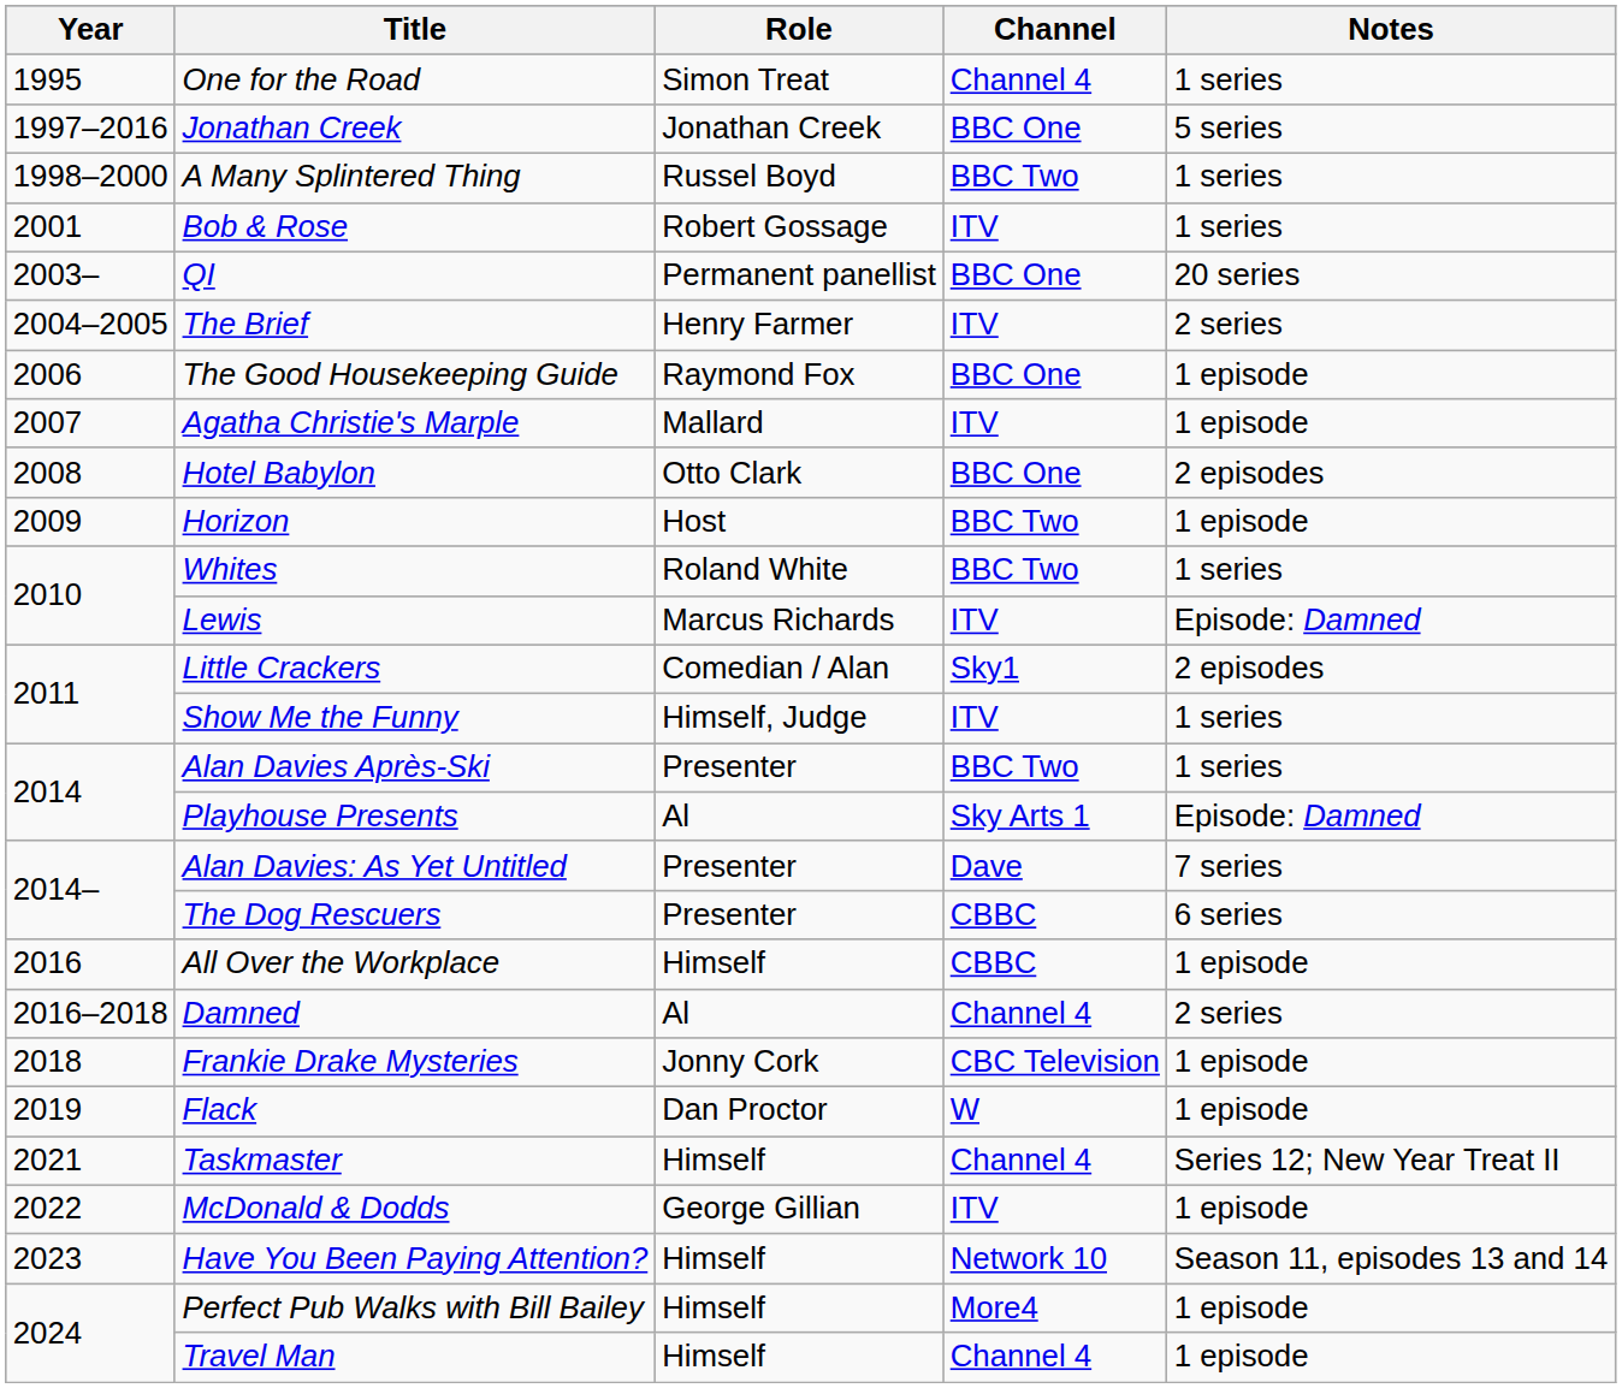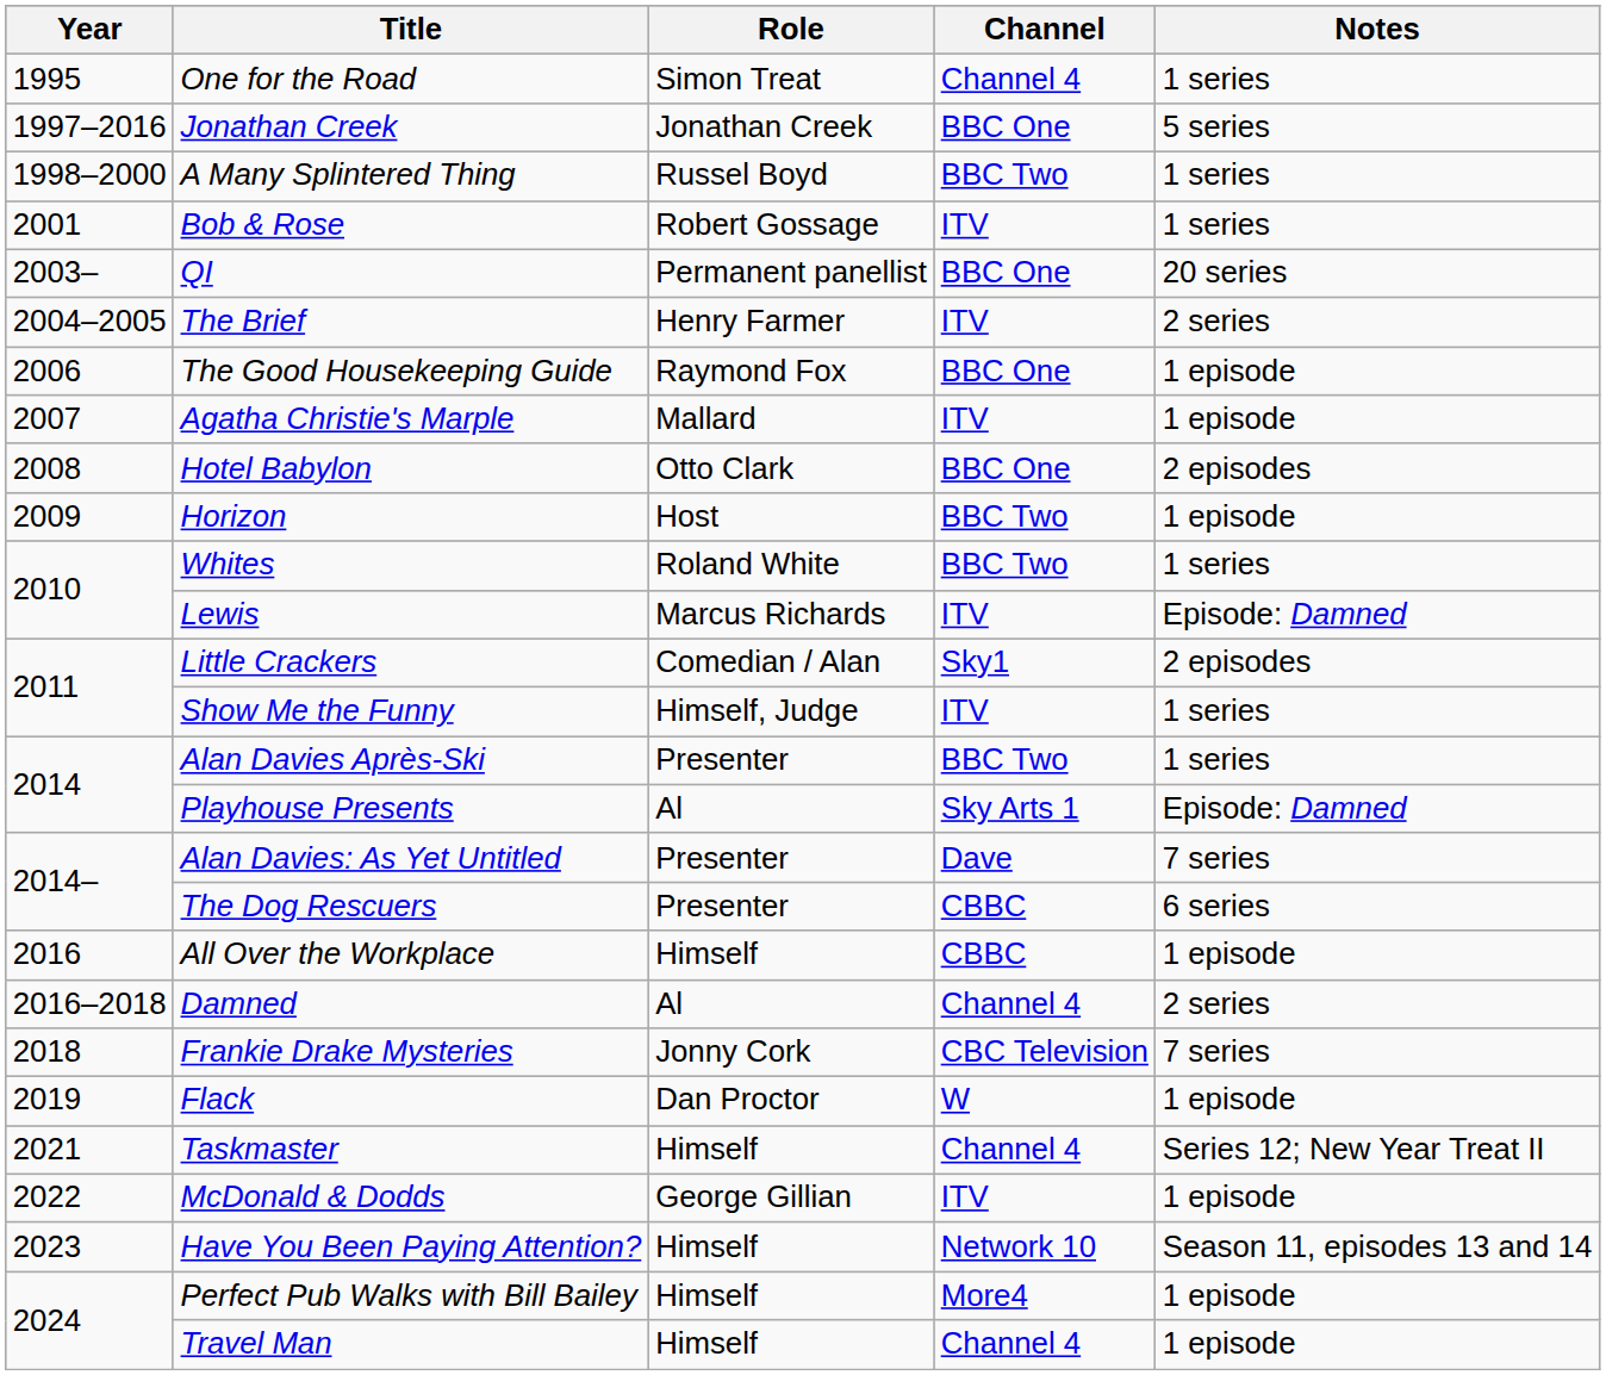Frankie Drake Mysteries | Notes: 1 episode -> 7 series
